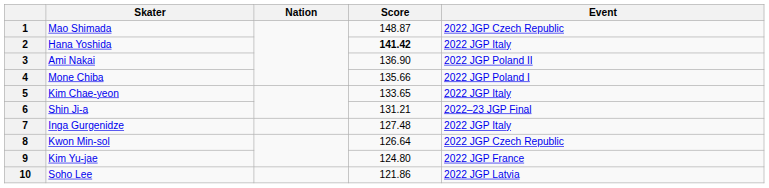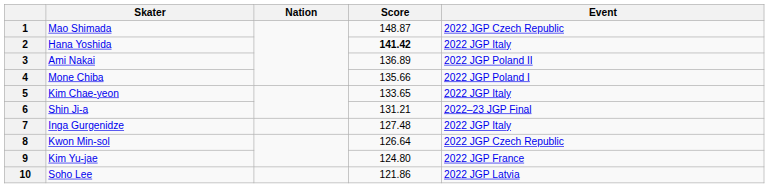3 | Score: 136.90 -> 136.89
